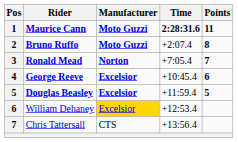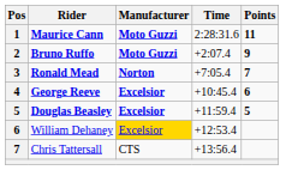Maurice Cann | Time: bold -> normal
Bruno Ruffo | Points: 8 -> 9
